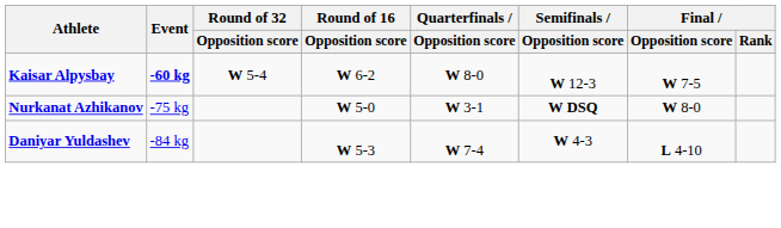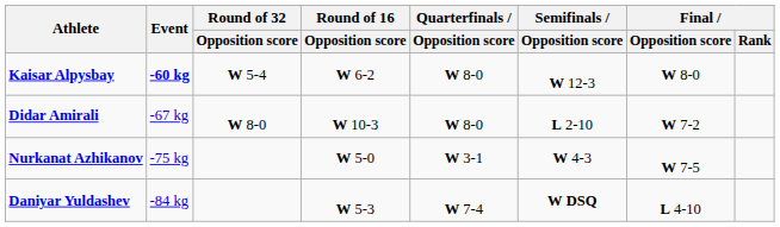Kaisar Alpysbay | Final / Opposition score: W 7-5 -> W 8-0
+ row: Didar Amirali | -67 kg | W 8-0 | W 10-3 | W 8-0 | L 2-10 | W 7-2
Nurkanat Azhikanov | Semifinals / Opposition score: W DSQ -> W 4-3
Nurkanat Azhikanov | Final / Opposition score: W 8-0 -> W 7-5
Daniyar Yuldashev | Semifinals / Opposition score: W 4-3 -> W DSQ
